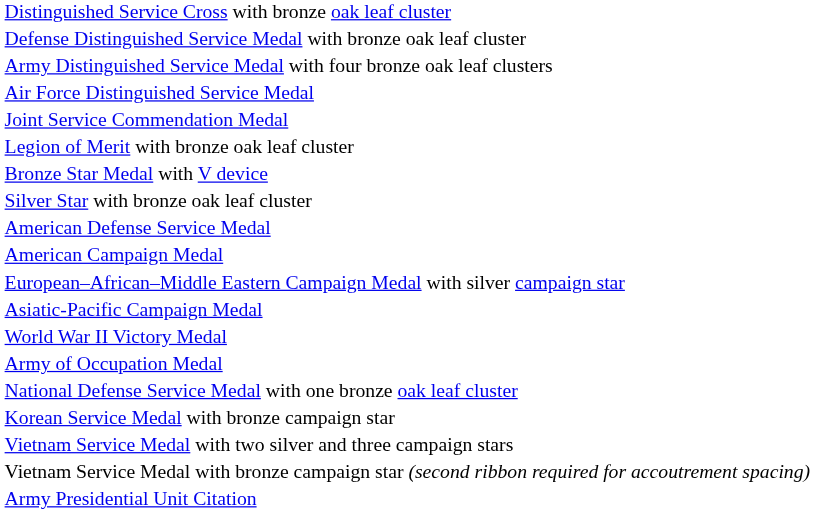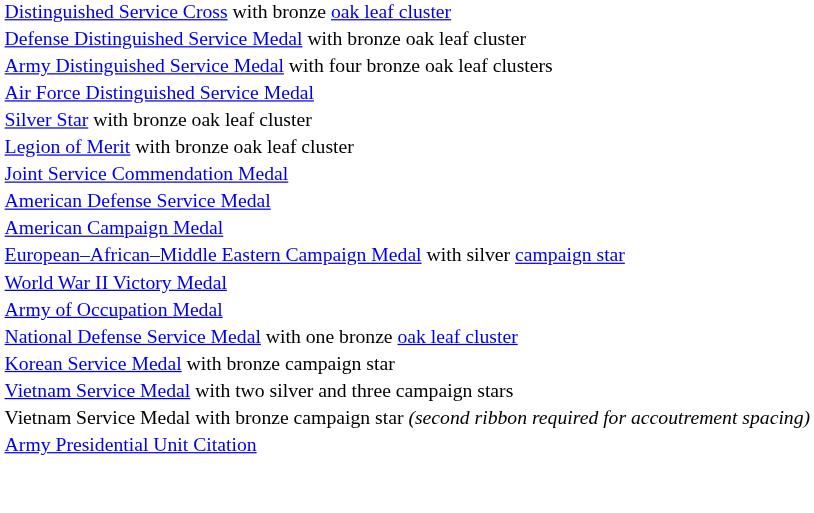rows swapped: Silver Star with bronze oak leaf cluster <-> Joint Service Commendation Medal
- row: Bronze Star Medal with V device
- row: Asiatic-Pacific Campaign Medal
